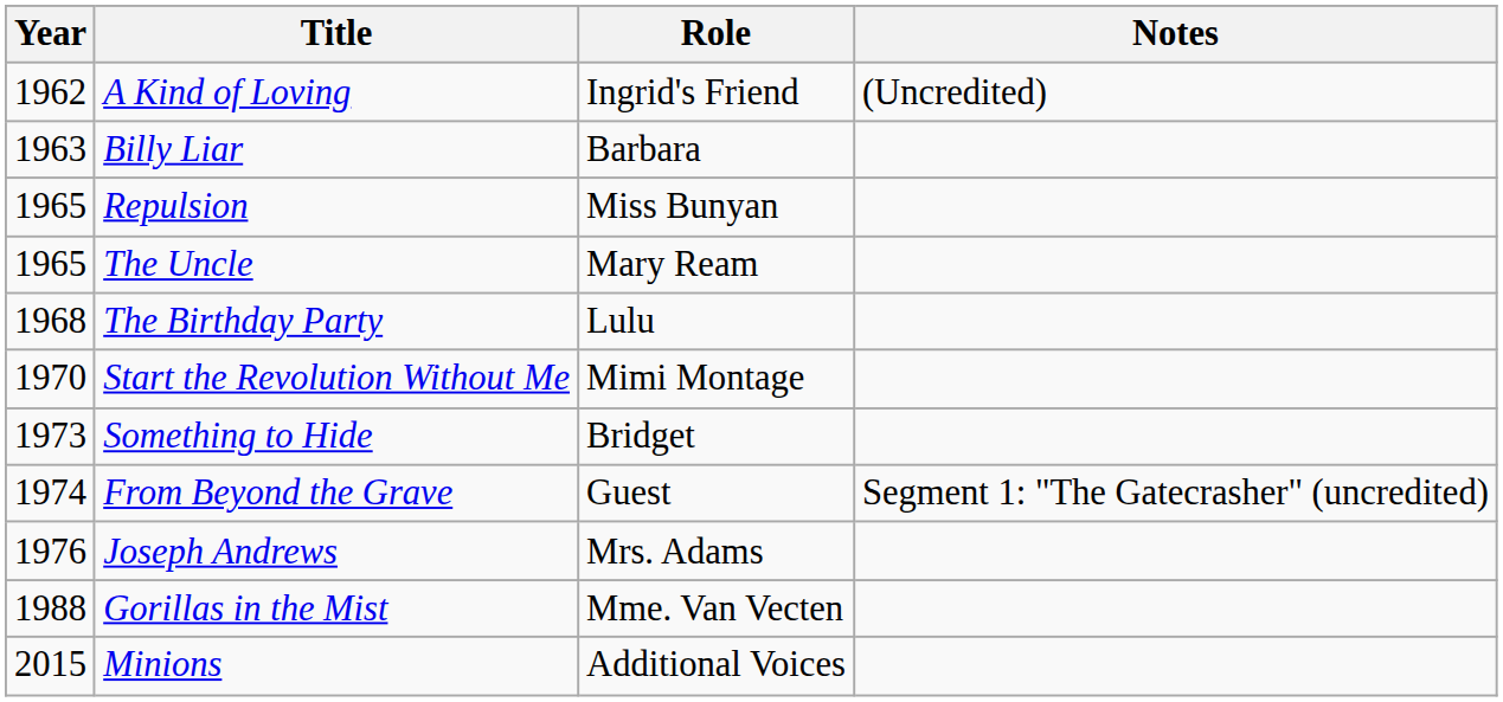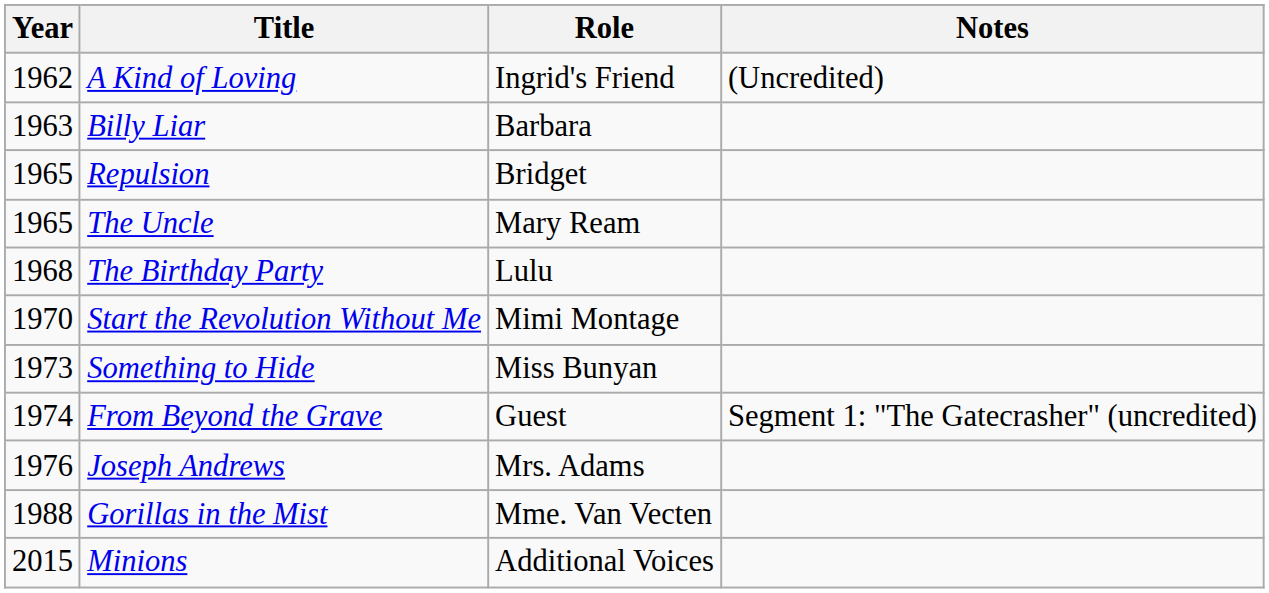Repulsion | Role: Miss Bunyan -> Bridget
Something to Hide | Role: Bridget -> Miss Bunyan
